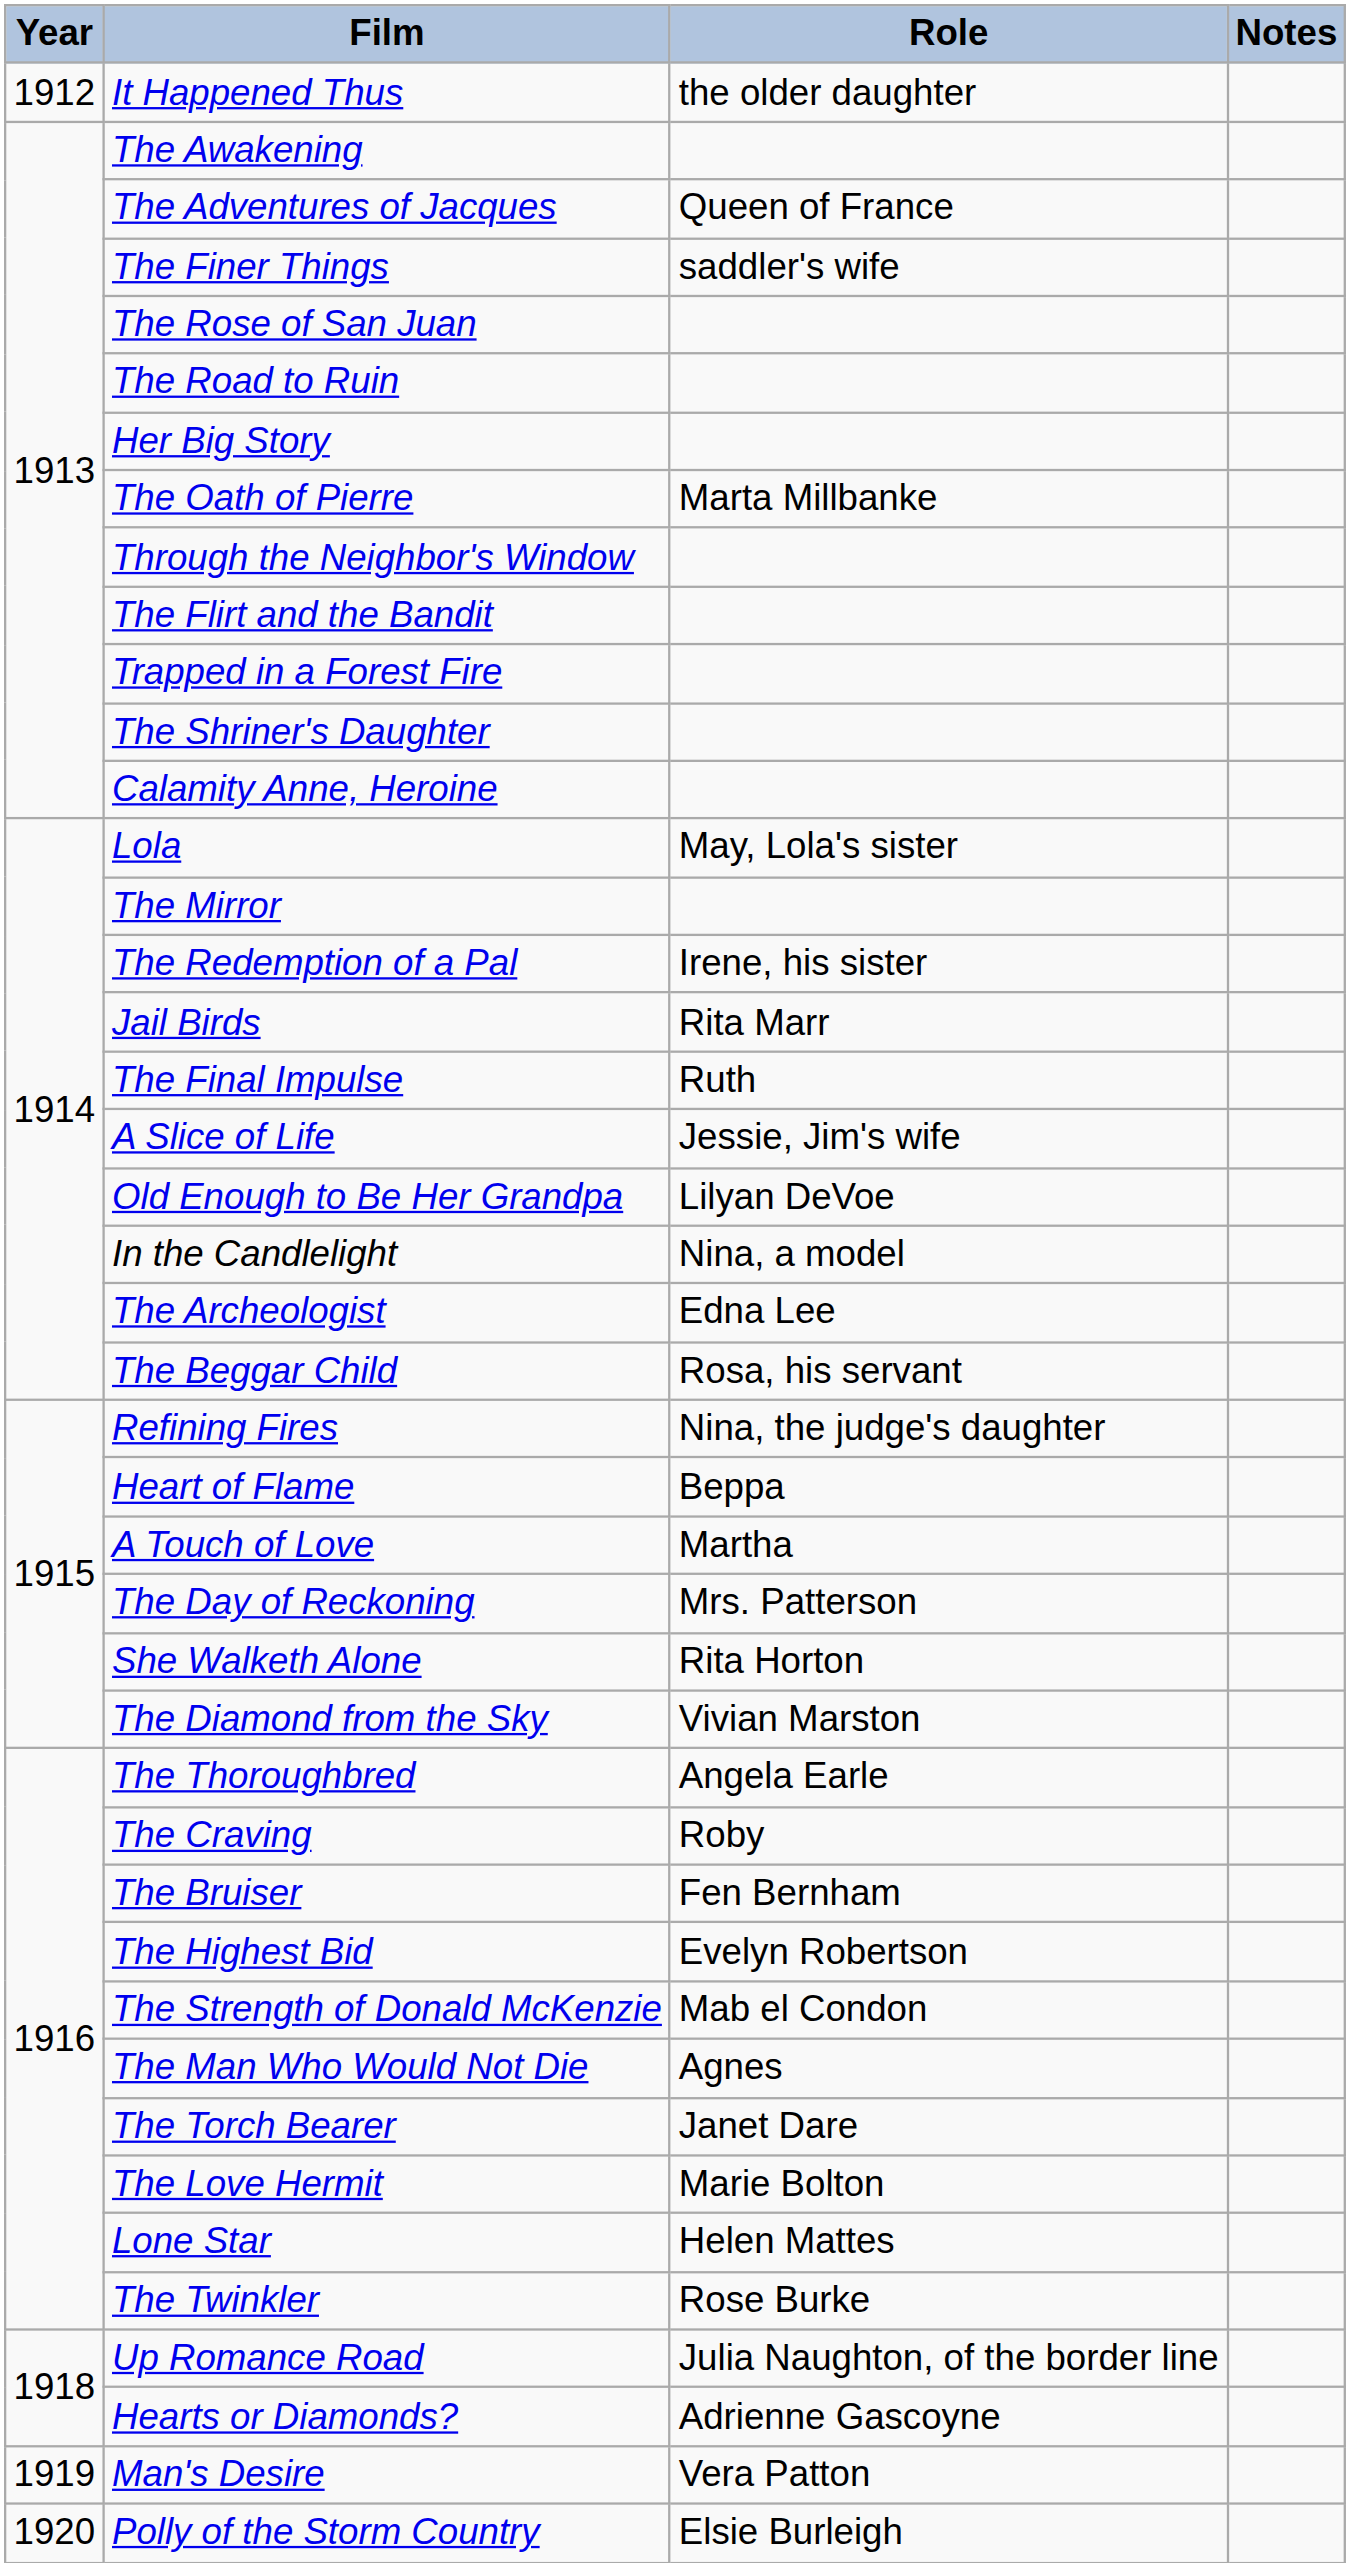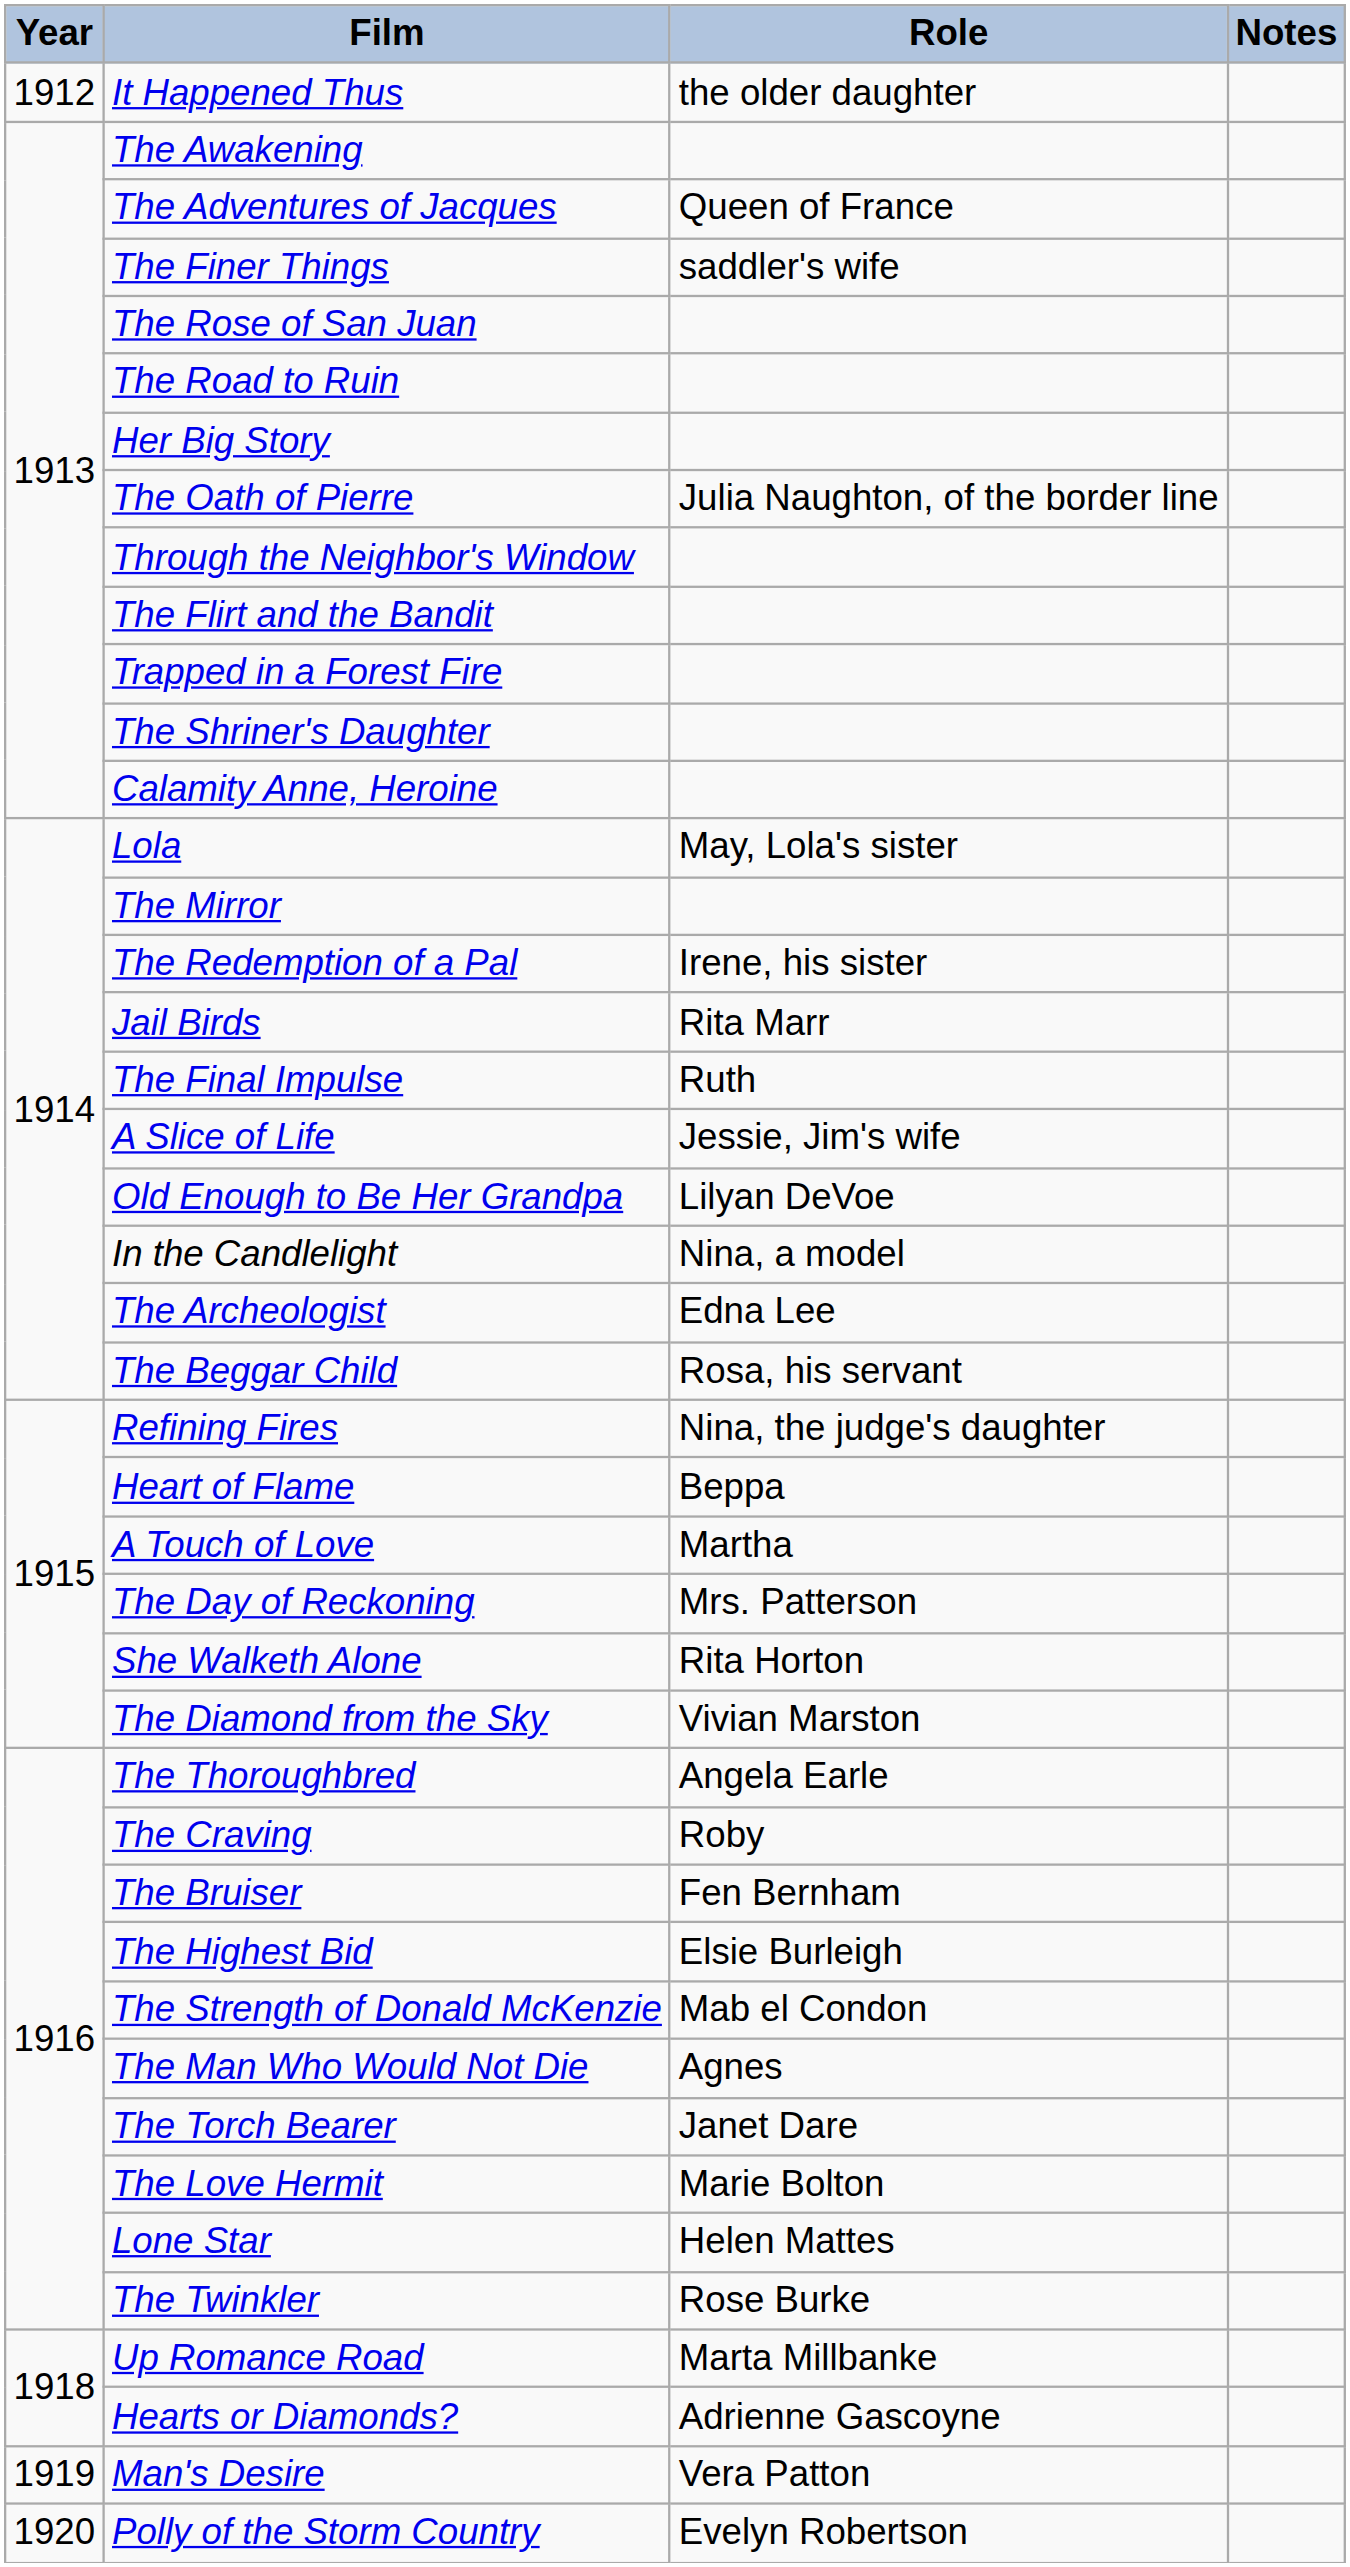The Oath of Pierre | Role: Marta Millbanke -> Julia Naughton, of the border line
The Highest Bid | Role: Evelyn Robertson -> Elsie Burleigh
Up Romance Road | Role: Julia Naughton, of the border line -> Marta Millbanke
Polly of the Storm Country | Role: Elsie Burleigh -> Evelyn Robertson
